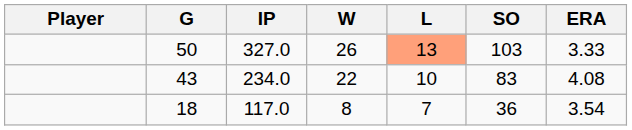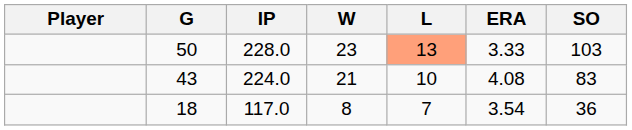columns swapped: ERA <-> SO
50 | IP: 327.0 -> 228.0
50 | W: 26 -> 23
43 | IP: 234.0 -> 224.0
43 | W: 22 -> 21
